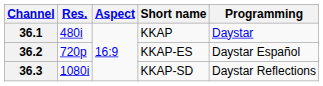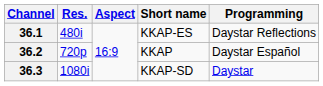36.1 | Short name: KKAP -> KKAP-ES
36.1 | Programming: Daystar -> Daystar Reflections
36.2 | Short name: KKAP-ES -> KKAP
36.3 | Programming: Daystar Reflections -> Daystar
